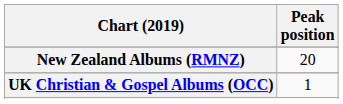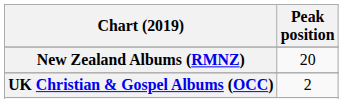UK Christian & Gospel Albums (OCC) | Peak position: 1 -> 2
